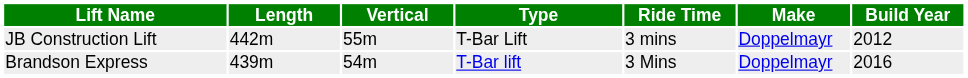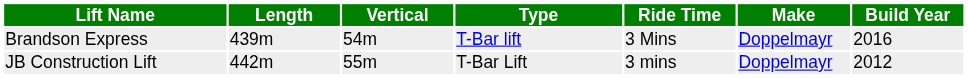rows swapped: Brandson Express <-> JB Construction Lift
